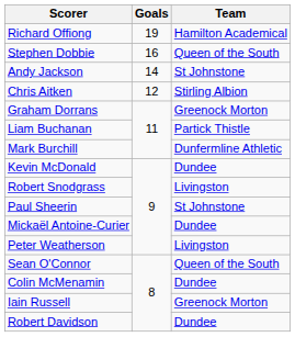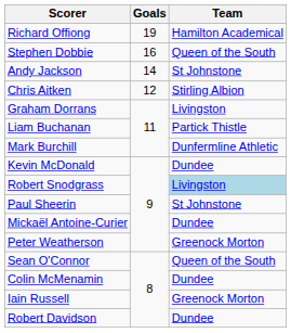Graham Dorrans | Team: Greenock Morton -> Livingston
Robert Snodgrass | Team: no background -> lightblue background
Peter Weatherson | Team: Livingston -> Greenock Morton
